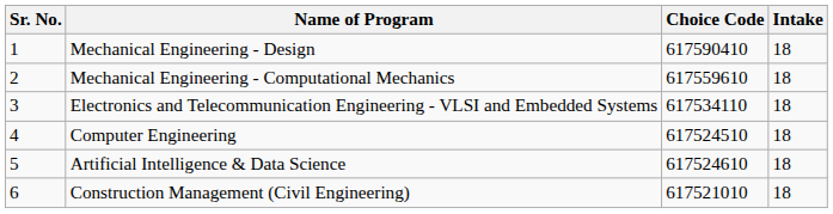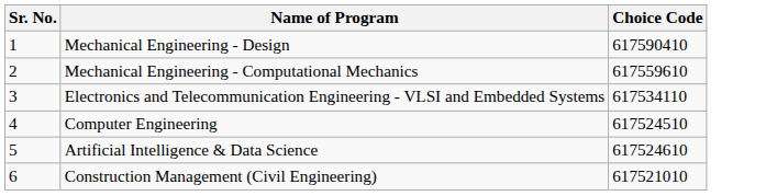- column: Intake | 18 | 18 | 18 | 18 | 18 | 18
